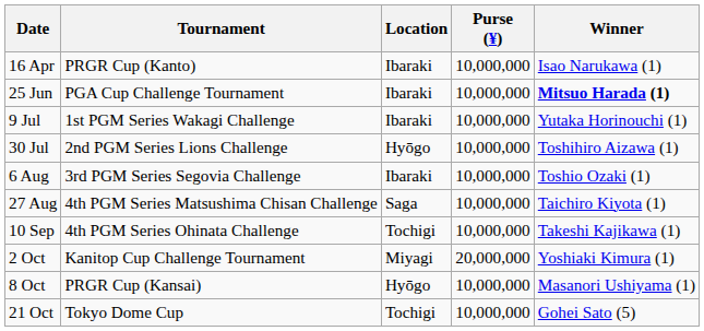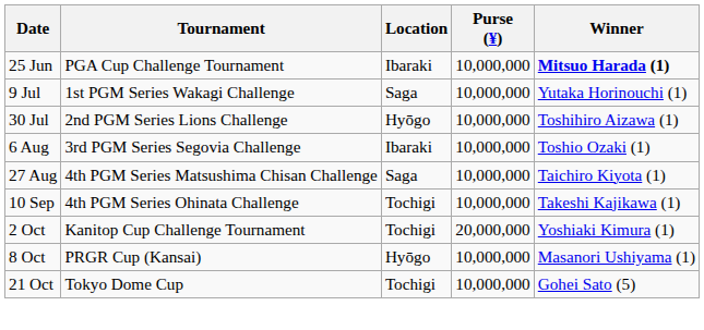- row: 16 Apr | PRGR Cup (Kanto) | Ibaraki | 10,000,000 | Isao Narukawa (1)
9 Jul | Location: Ibaraki -> Saga
2 Oct | Location: Miyagi -> Tochigi
